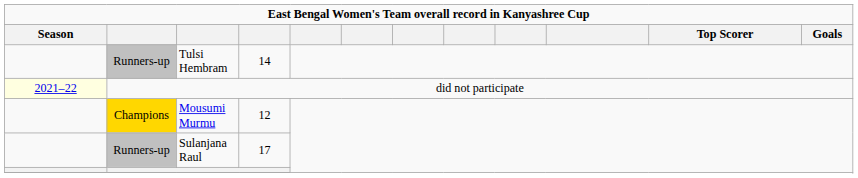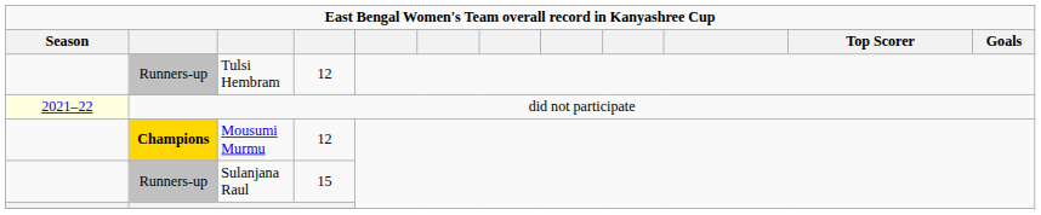Tulsi Hembram | column 4: 14 -> 12
Mousumi Murmu | column 2: normal -> bold
Sulanjana Raul | column 4: 17 -> 15
